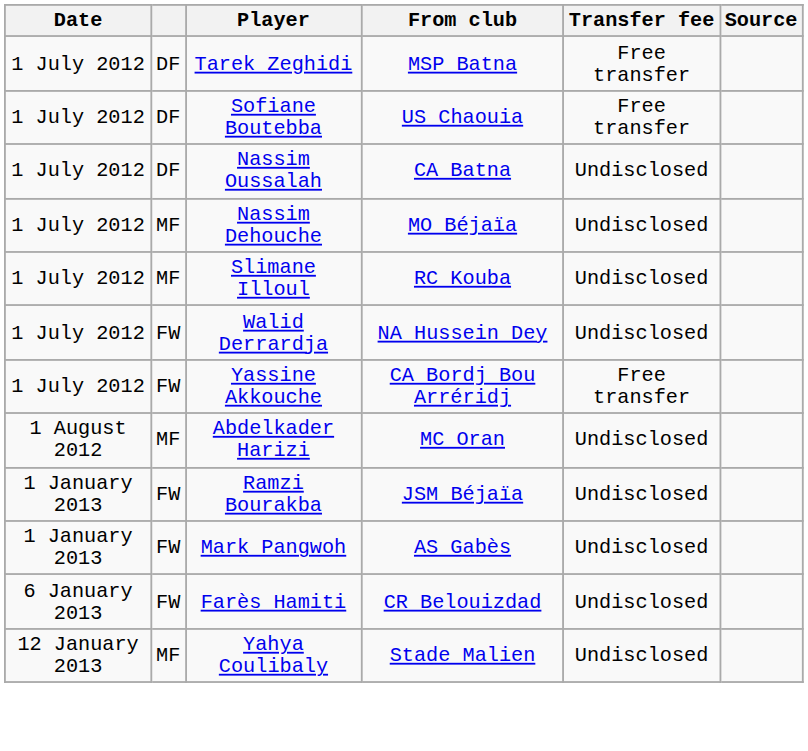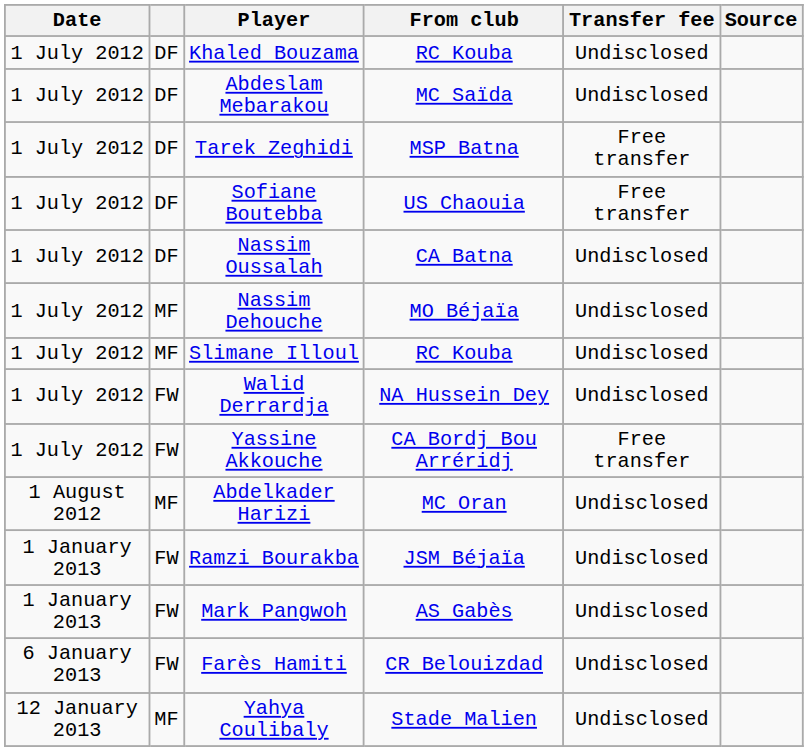+ row: 1 July 2012 | DF | Khaled Bouzama | RC Kouba | Undisclosed
+ row: 1 July 2012 | DF | Abdeslam Mebarakou | MC Saïda | Undisclosed
